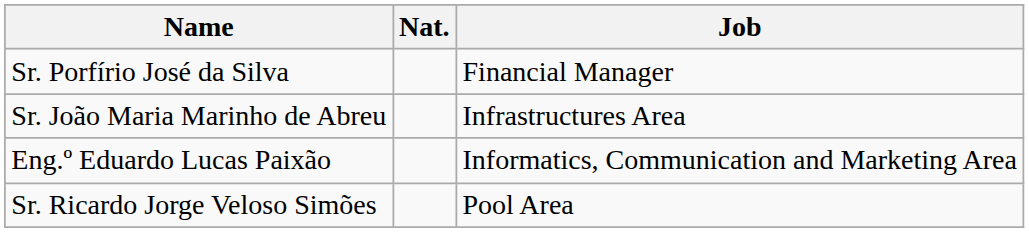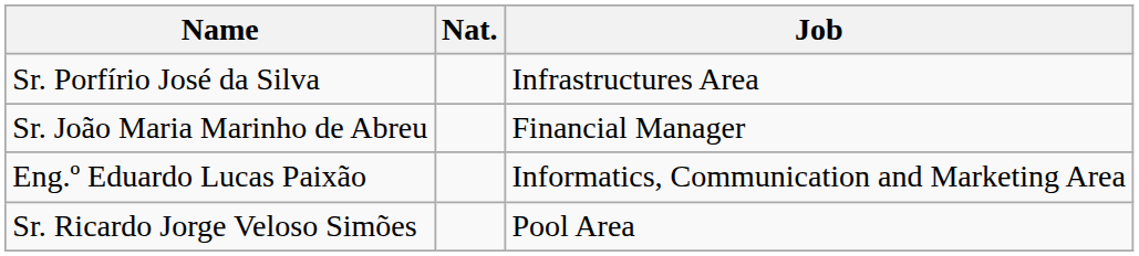Sr. Porfírio José da Silva | Job: Financial Manager -> Infrastructures Area
Sr. João Maria Marinho de Abreu | Job: Infrastructures Area -> Financial Manager
